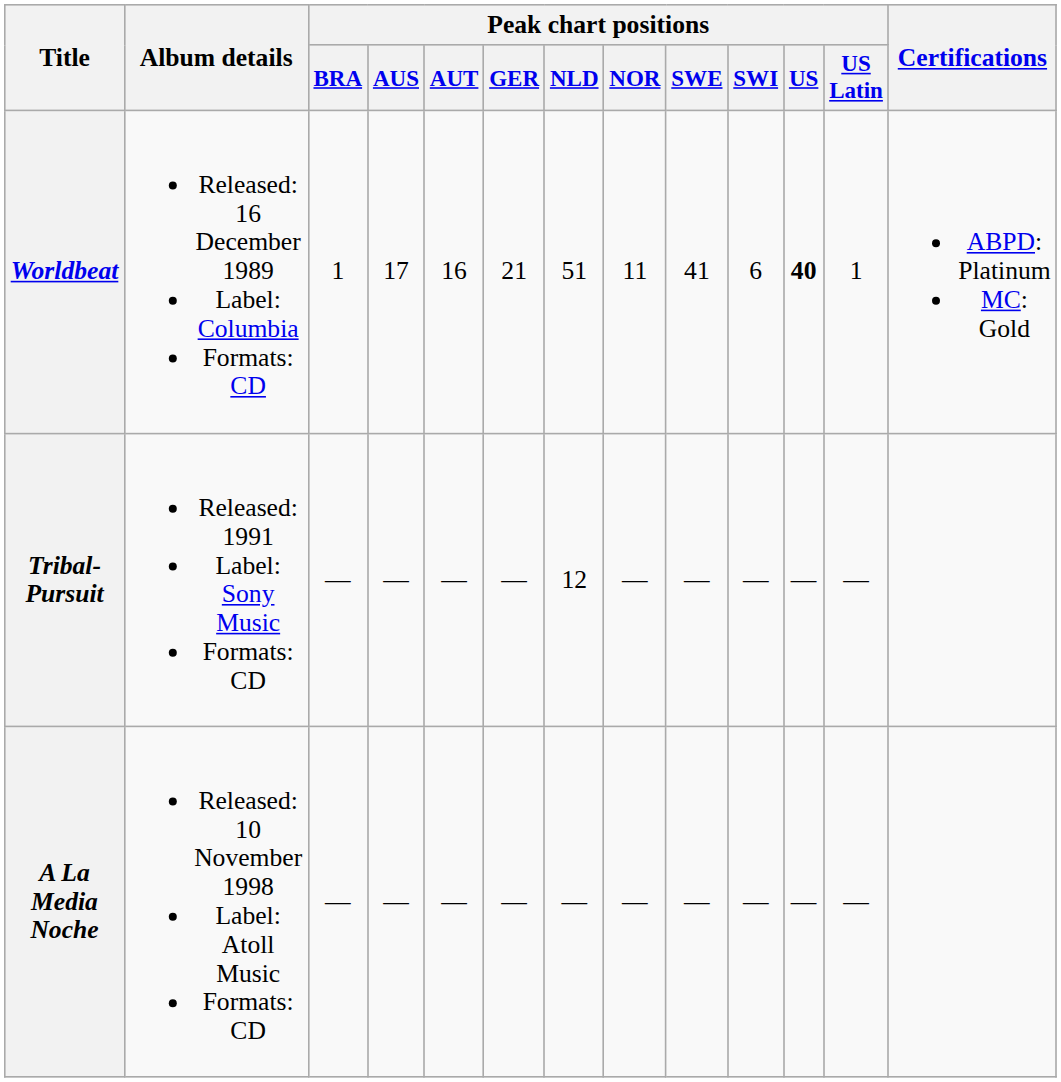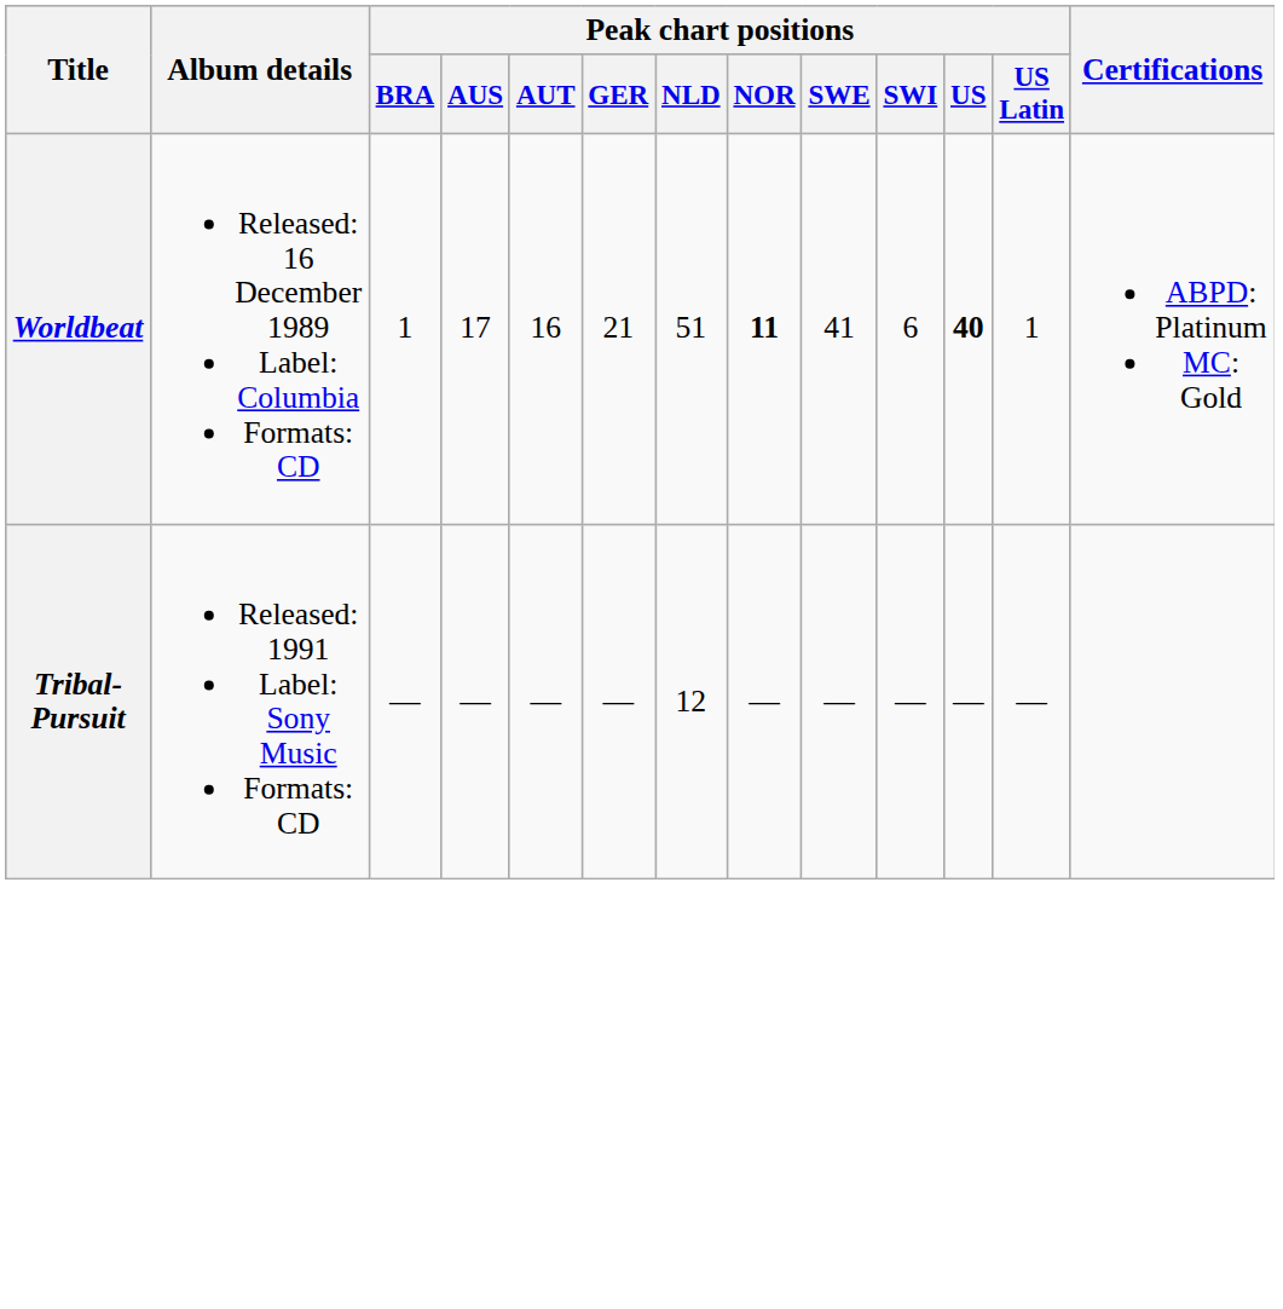Worldbeat | Peak chart positions / NOR: normal -> bold
- row: A La Media Noche | Released: 10 November 1998 Label: Atoll Music Formats: CD | — | — | — | — | — | — | — | — | — | —
